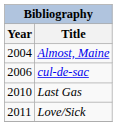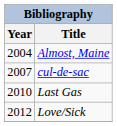cul-de-sac | Year: 2006 -> 2007
Love/Sick | Year: 2011 -> 2012
